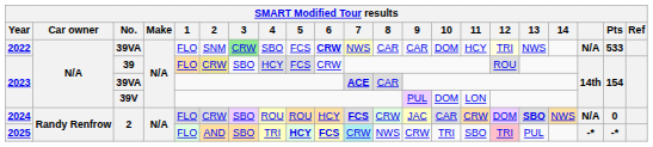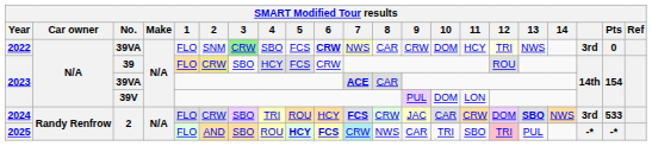2022 | 9: CAR -> CRW
2022 | column 19: N/A -> 3rd
2022 | Pts: 533 -> 0
2024 | 4: ROU -> TRI
2024 | column 19: N/A -> 3rd
2024 | Pts: 0 -> 533
2025 | 4: TRI -> ROU
2025 | 9: CRW -> CAR
